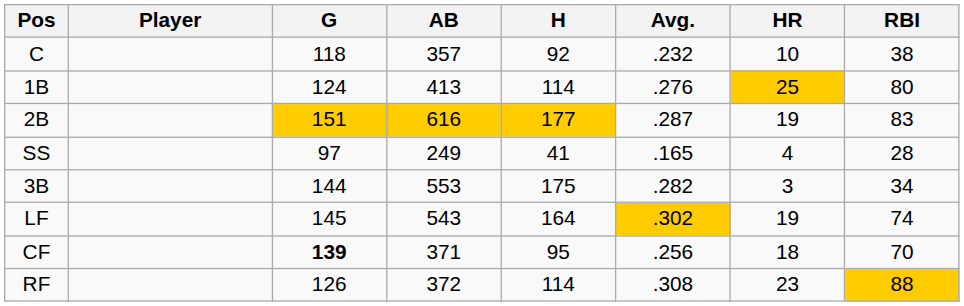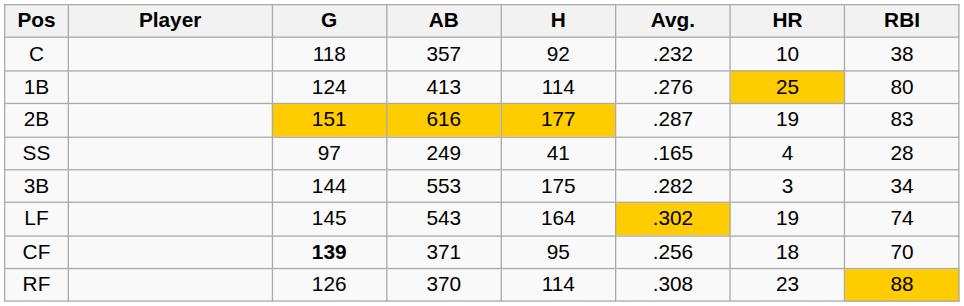RF | AB: 372 -> 370
